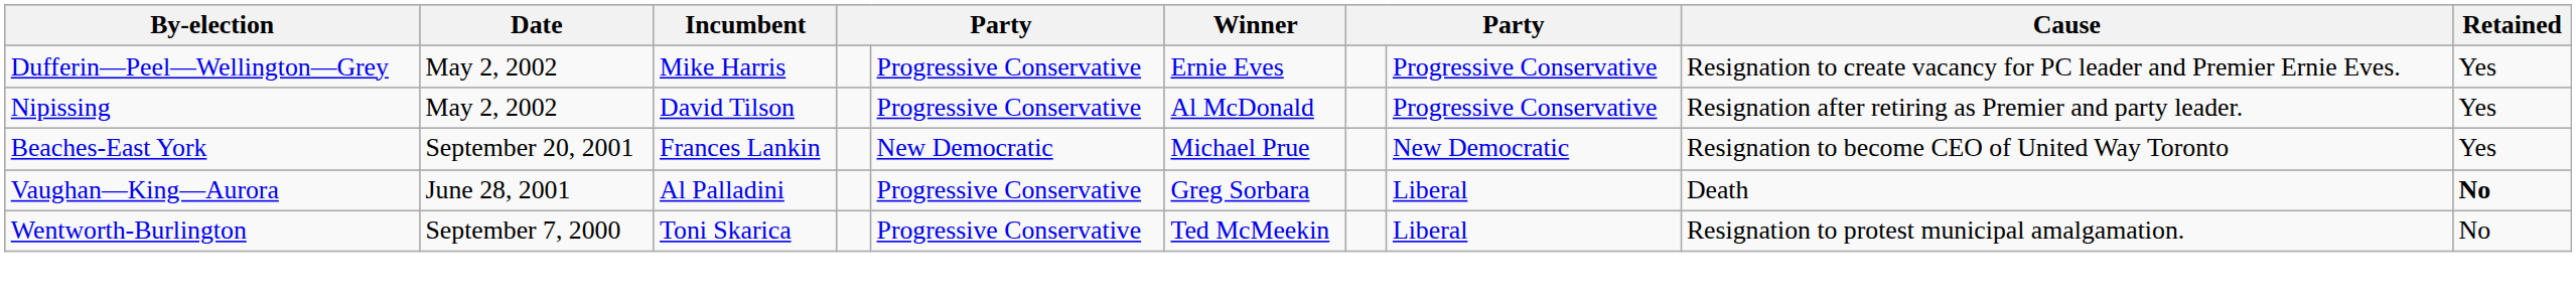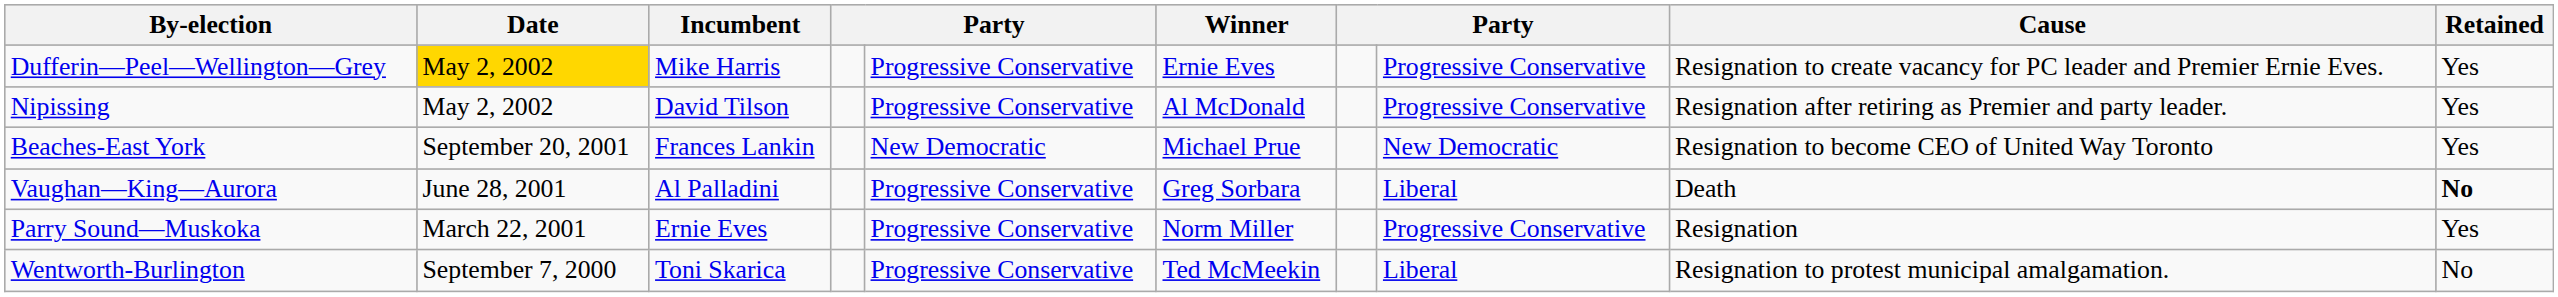Dufferin—Peel—Wellington—Grey | Date: no background -> gold background
+ row: Parry Sound—Muskoka | March 22, 2001 | Ernie Eves | Progressive Conservative | Norm Miller | Progressive Conservative | Resignation | Yes
